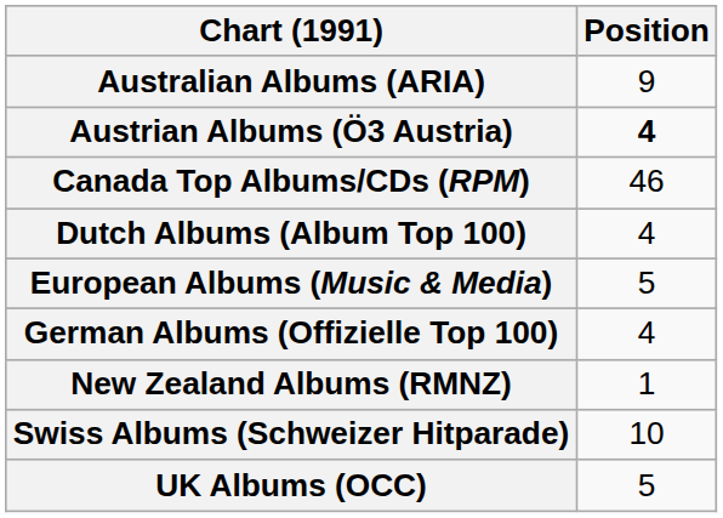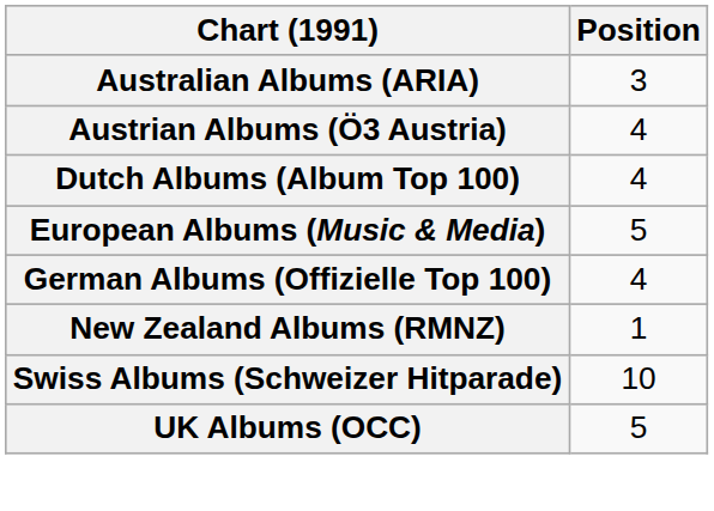Australian Albums (ARIA) | Position: 9 -> 3
Austrian Albums (Ö3 Austria) | Position: bold -> normal
- row: Canada Top Albums/CDs (RPM) | 46
